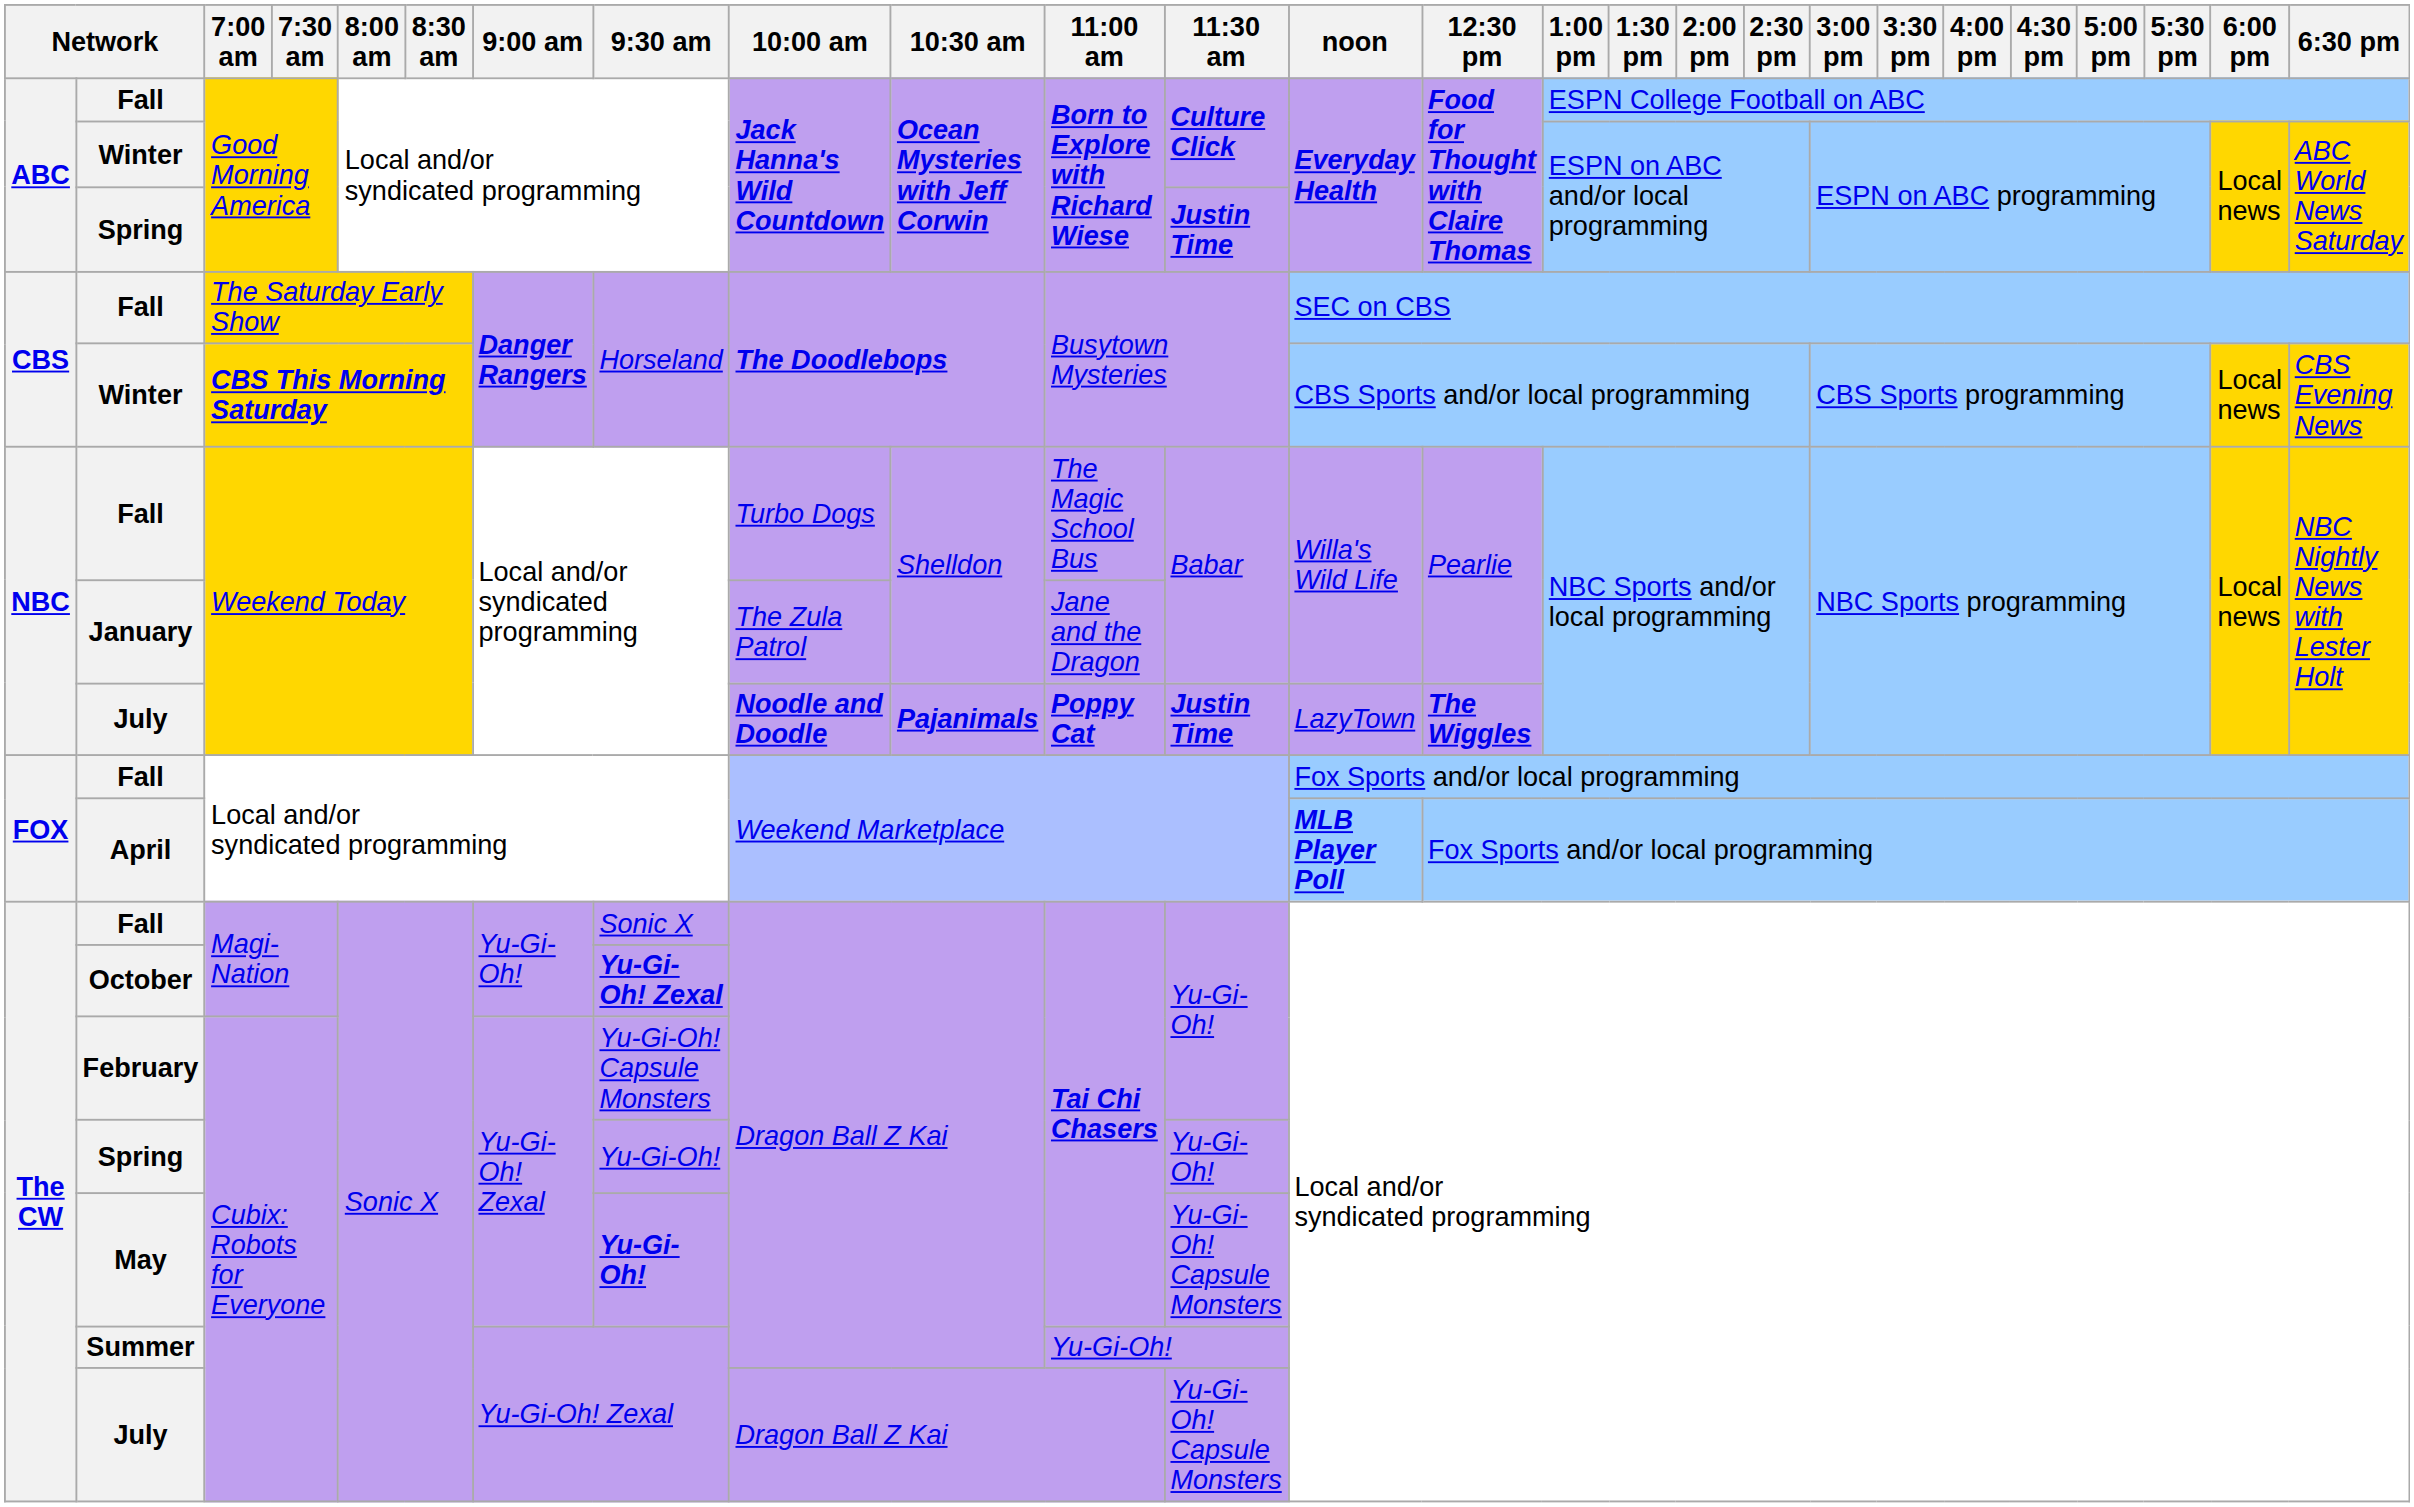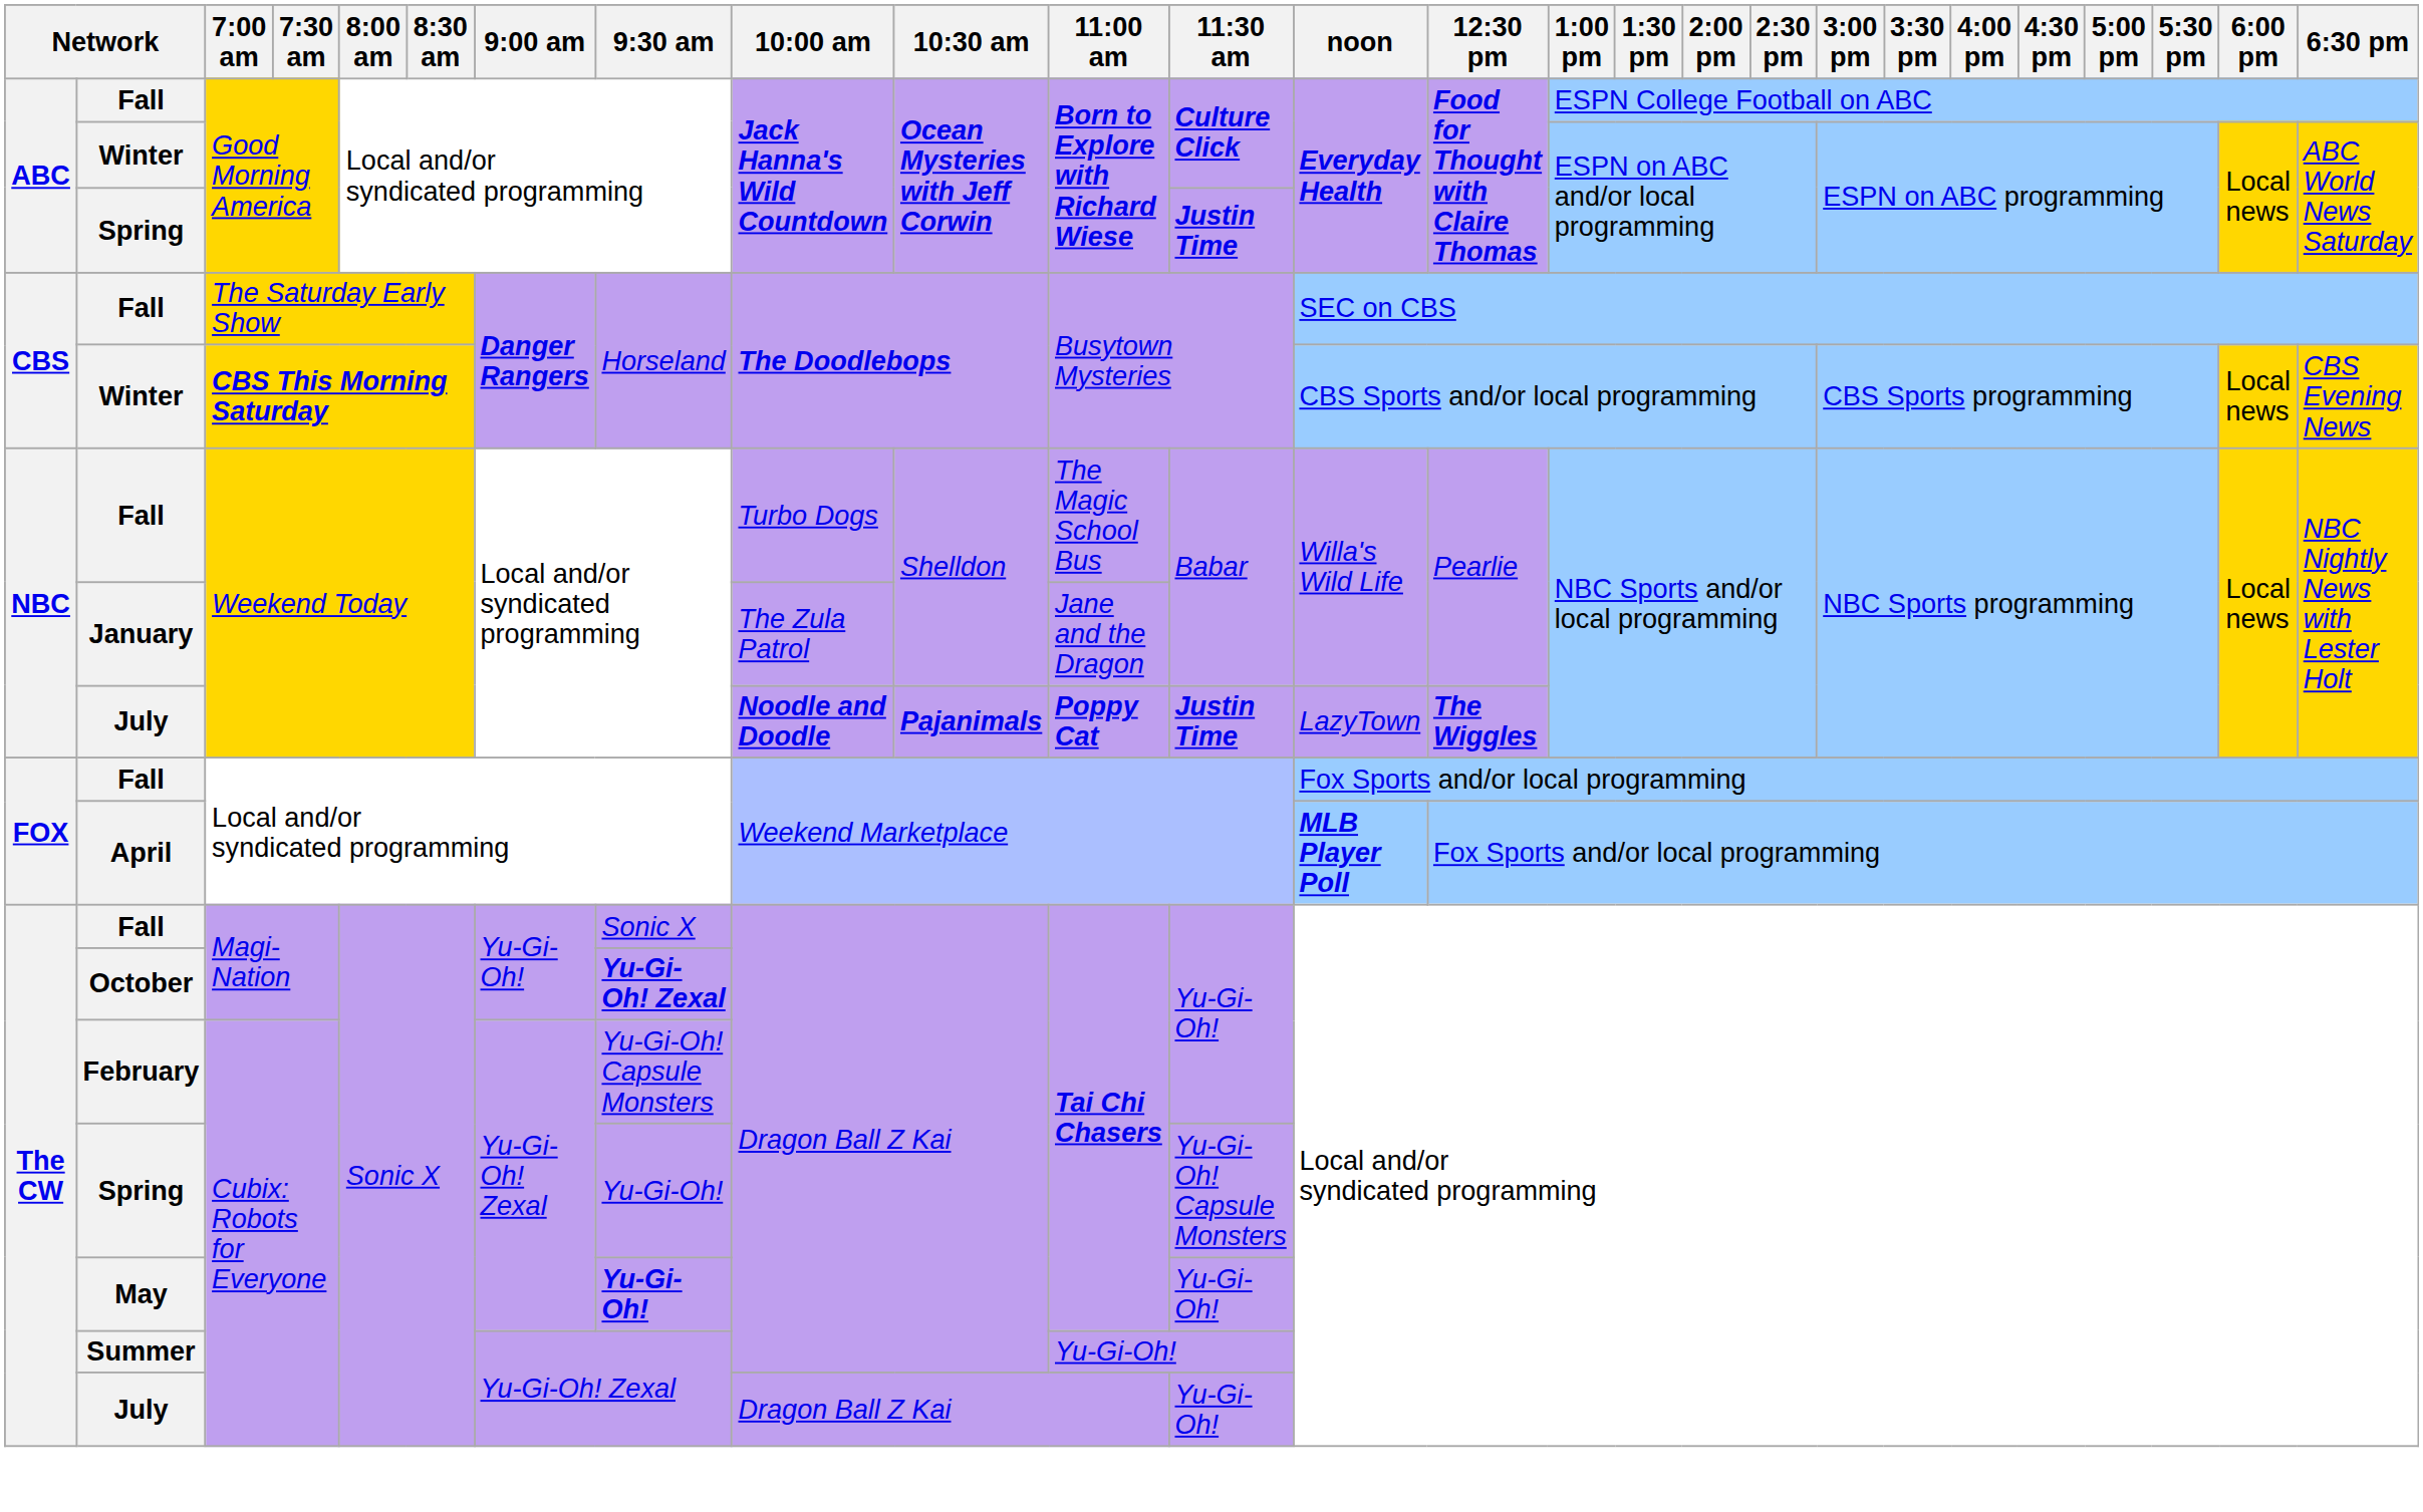Spring / Cubix: Robots for Everyone | 11:30 am: Yu-Gi-Oh! -> Yu-Gi-Oh! Capsule Monsters
May | 11:30 am: Yu-Gi-Oh! Capsule Monsters -> Yu-Gi-Oh!
July / Cubix: Robots for Everyone | 11:30 am: Yu-Gi-Oh! Capsule Monsters -> Yu-Gi-Oh!
